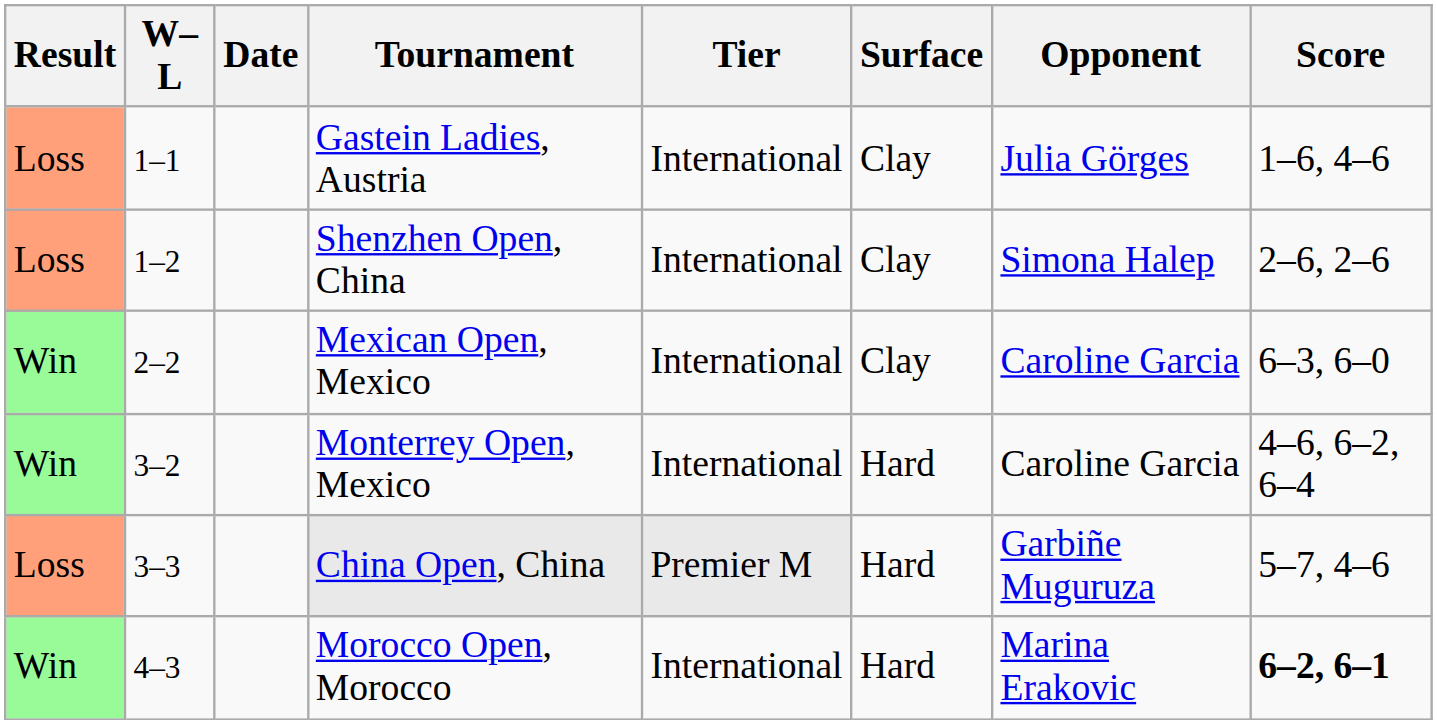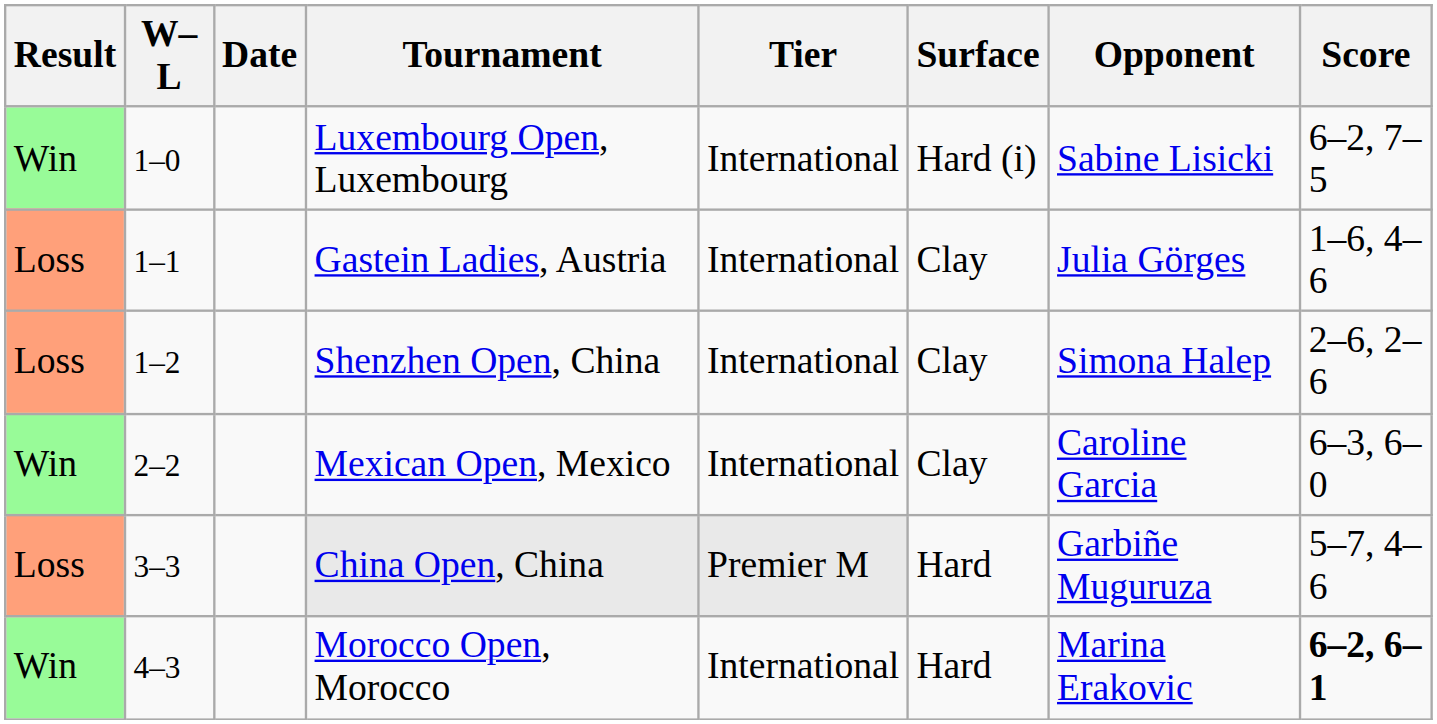+ row: Win | 1–0 | Luxembourg Open, Luxembourg | International | Hard (i) | Sabine Lisicki | 6–2, 7–5
- row: Win | 3–2 | Monterrey Open, Mexico | International | Hard | Caroline Garcia | 4–6, 6–2, 6–4
